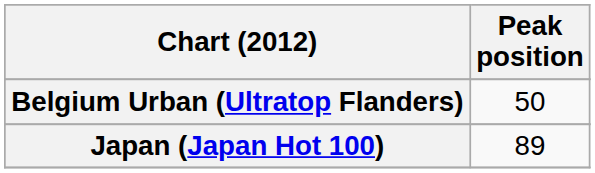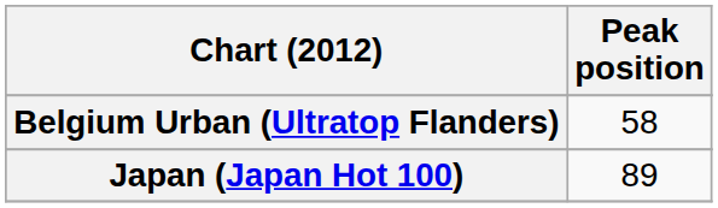Belgium Urban (Ultratop Flanders) | Peak position: 50 -> 58
